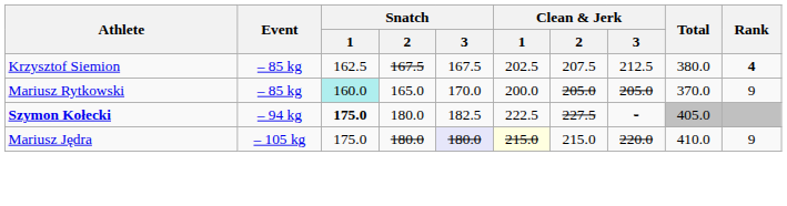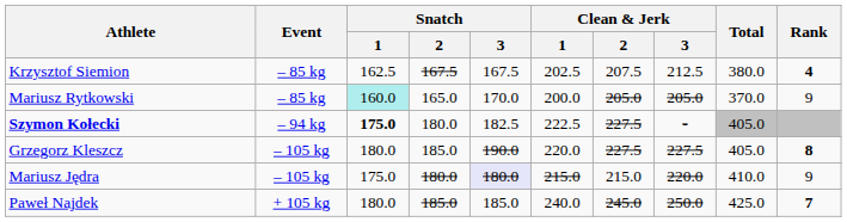+ row: Grzegorz Kleszcz | – 105 kg | 180.0 | 185.0 | 190.0 | 220.0 | 227.5 | 227.5 | 405.0 | 8
Mariusz Jędra | Clean & Jerk / 1: lightyellow background -> no background
+ row: Paweł Najdek | + 105 kg | 180.0 | 185.0 | 185.0 | 240.0 | 245.0 | 250.0 | 425.0 | 7
